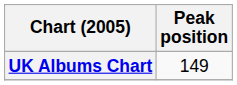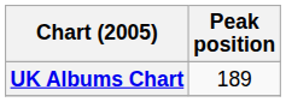UK Albums Chart | Peak position: 149 -> 189
